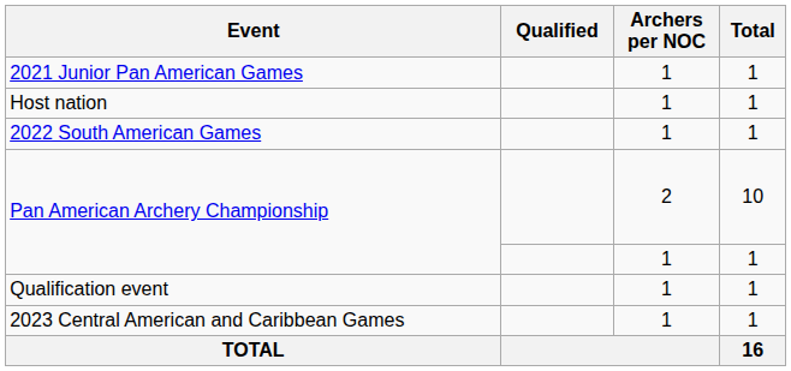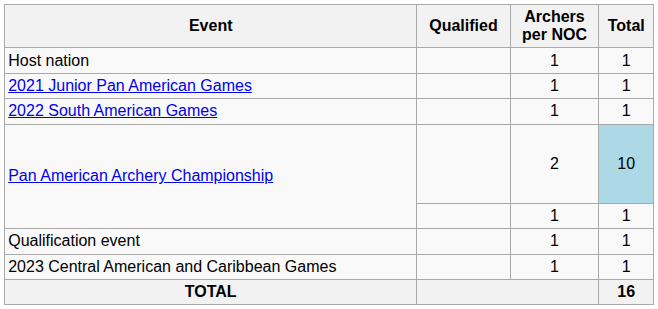rows swapped: Host nation <-> 2021 Junior Pan American Games
Pan American Archery Championship / 2 | Total: no background -> lightblue background
